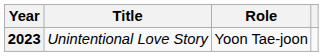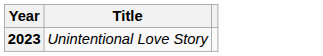- column: Role | Yoon Tae-joon
